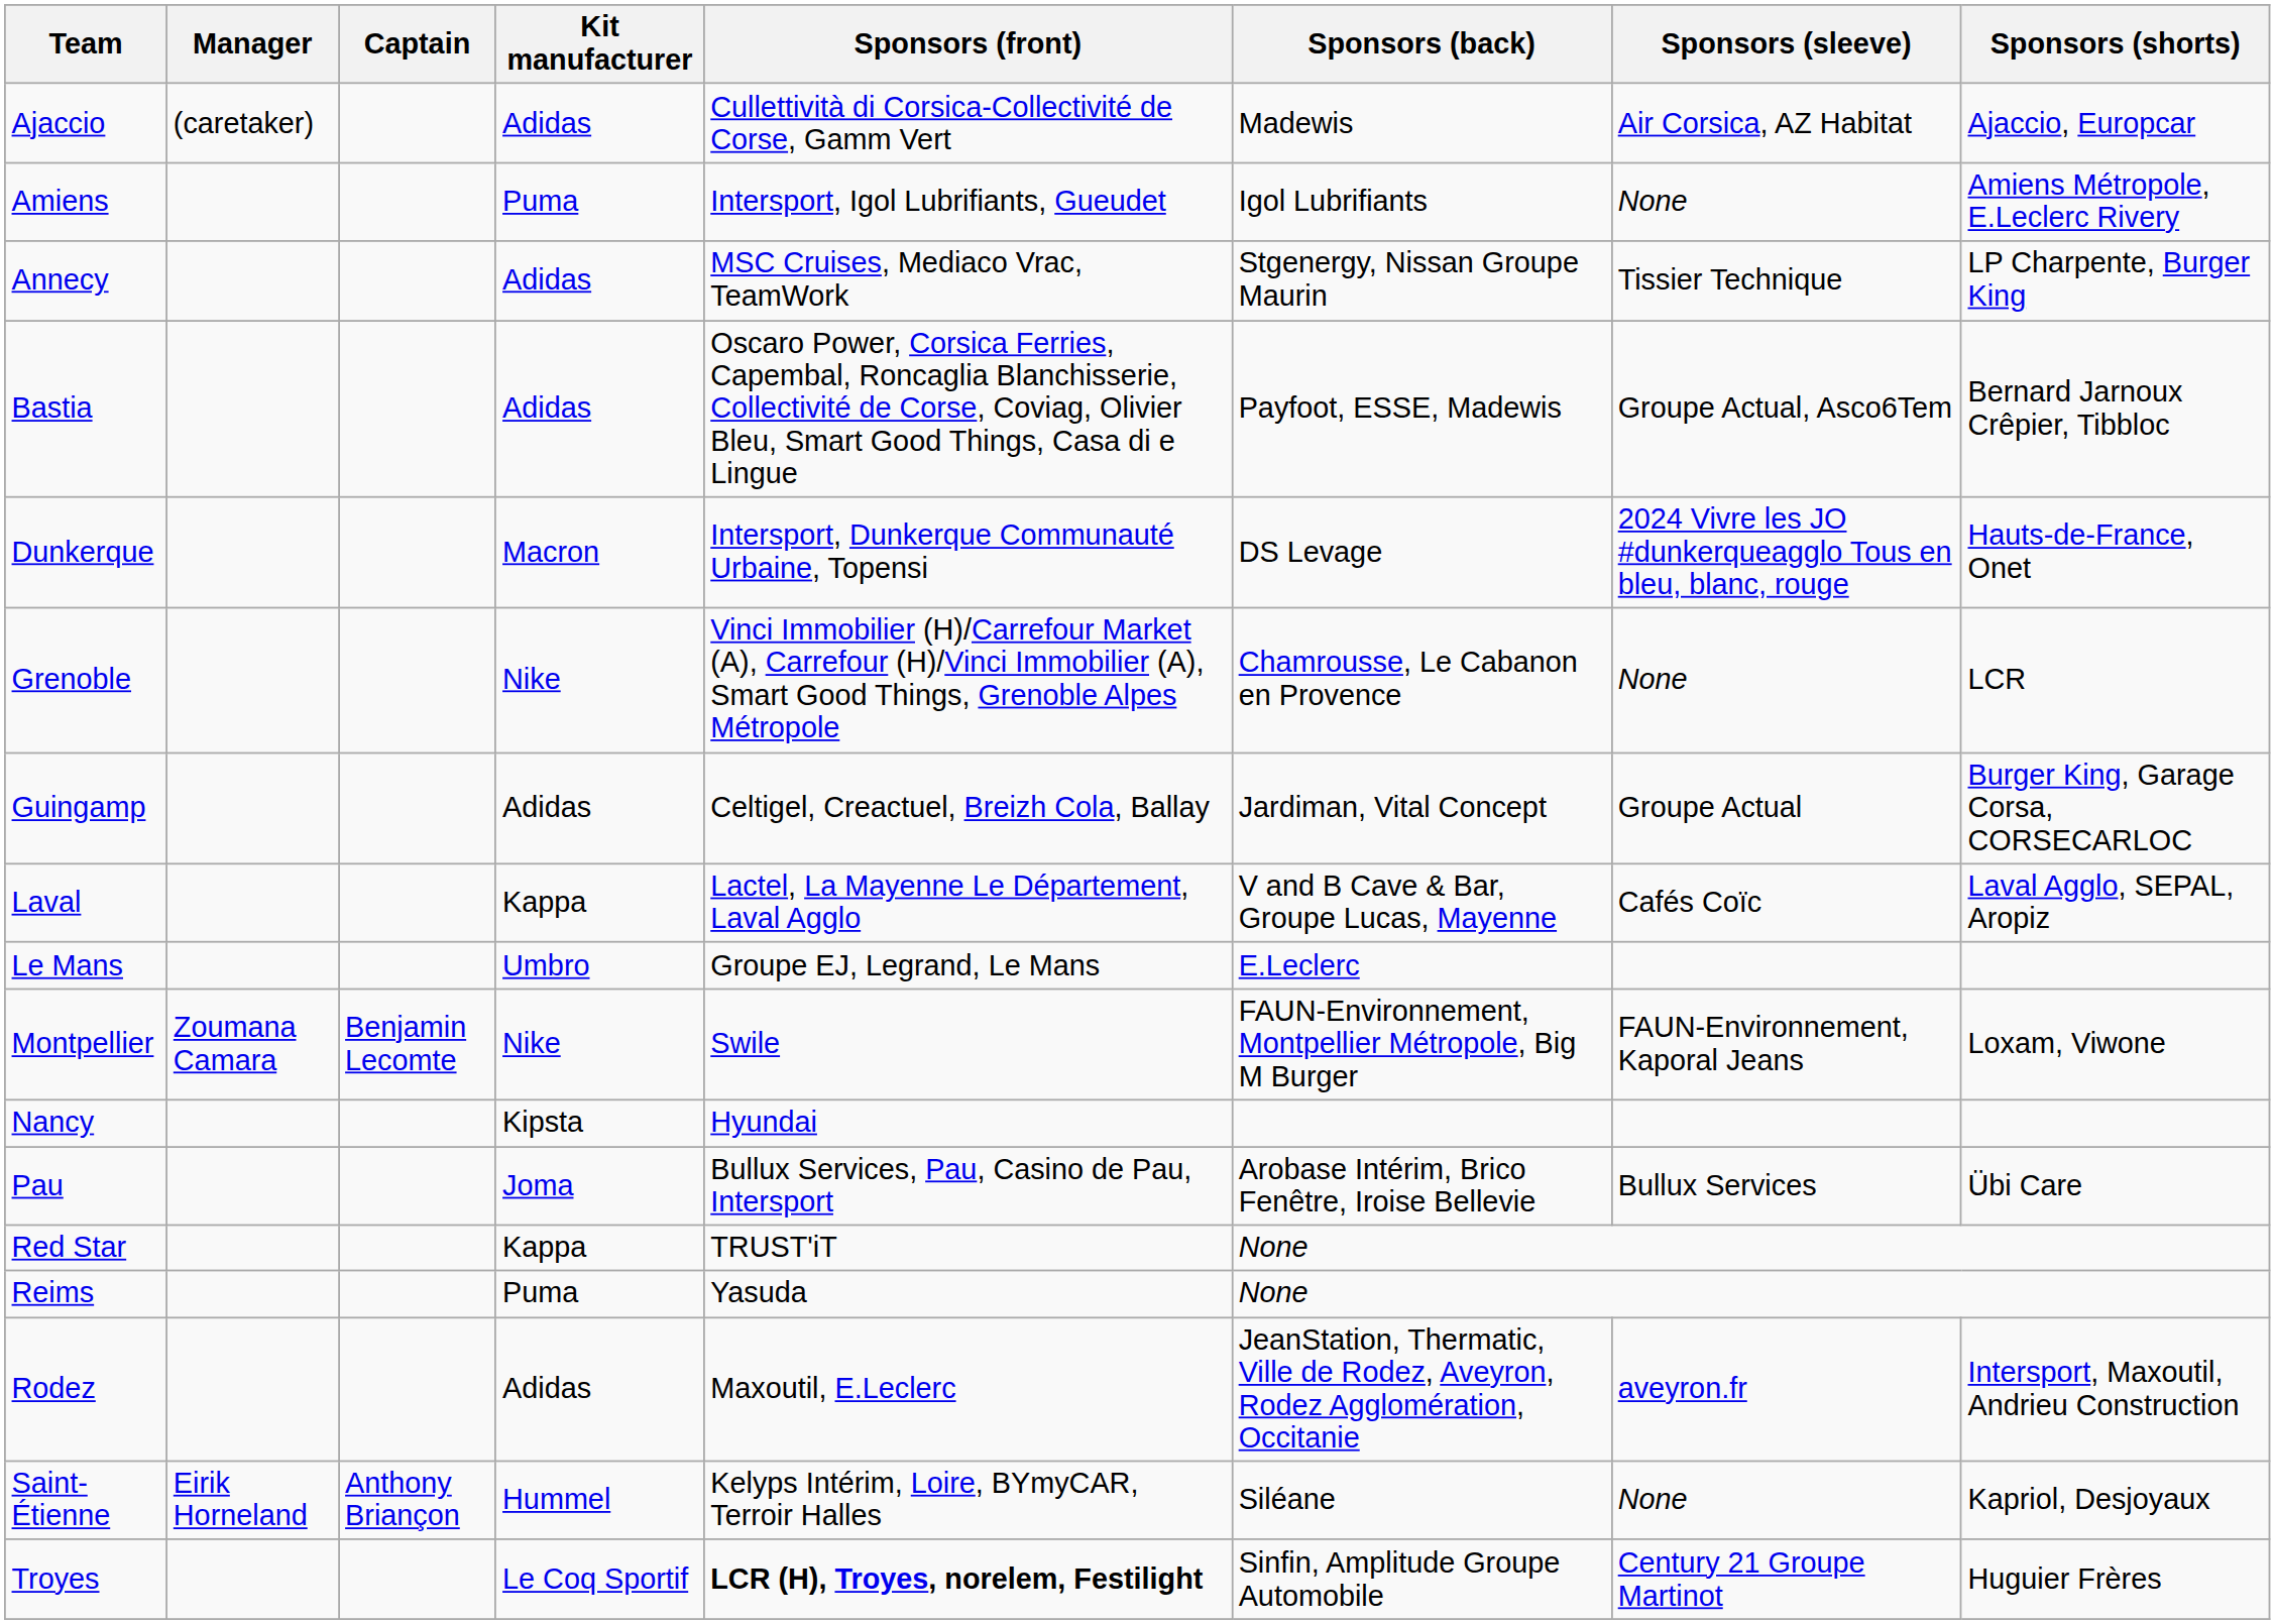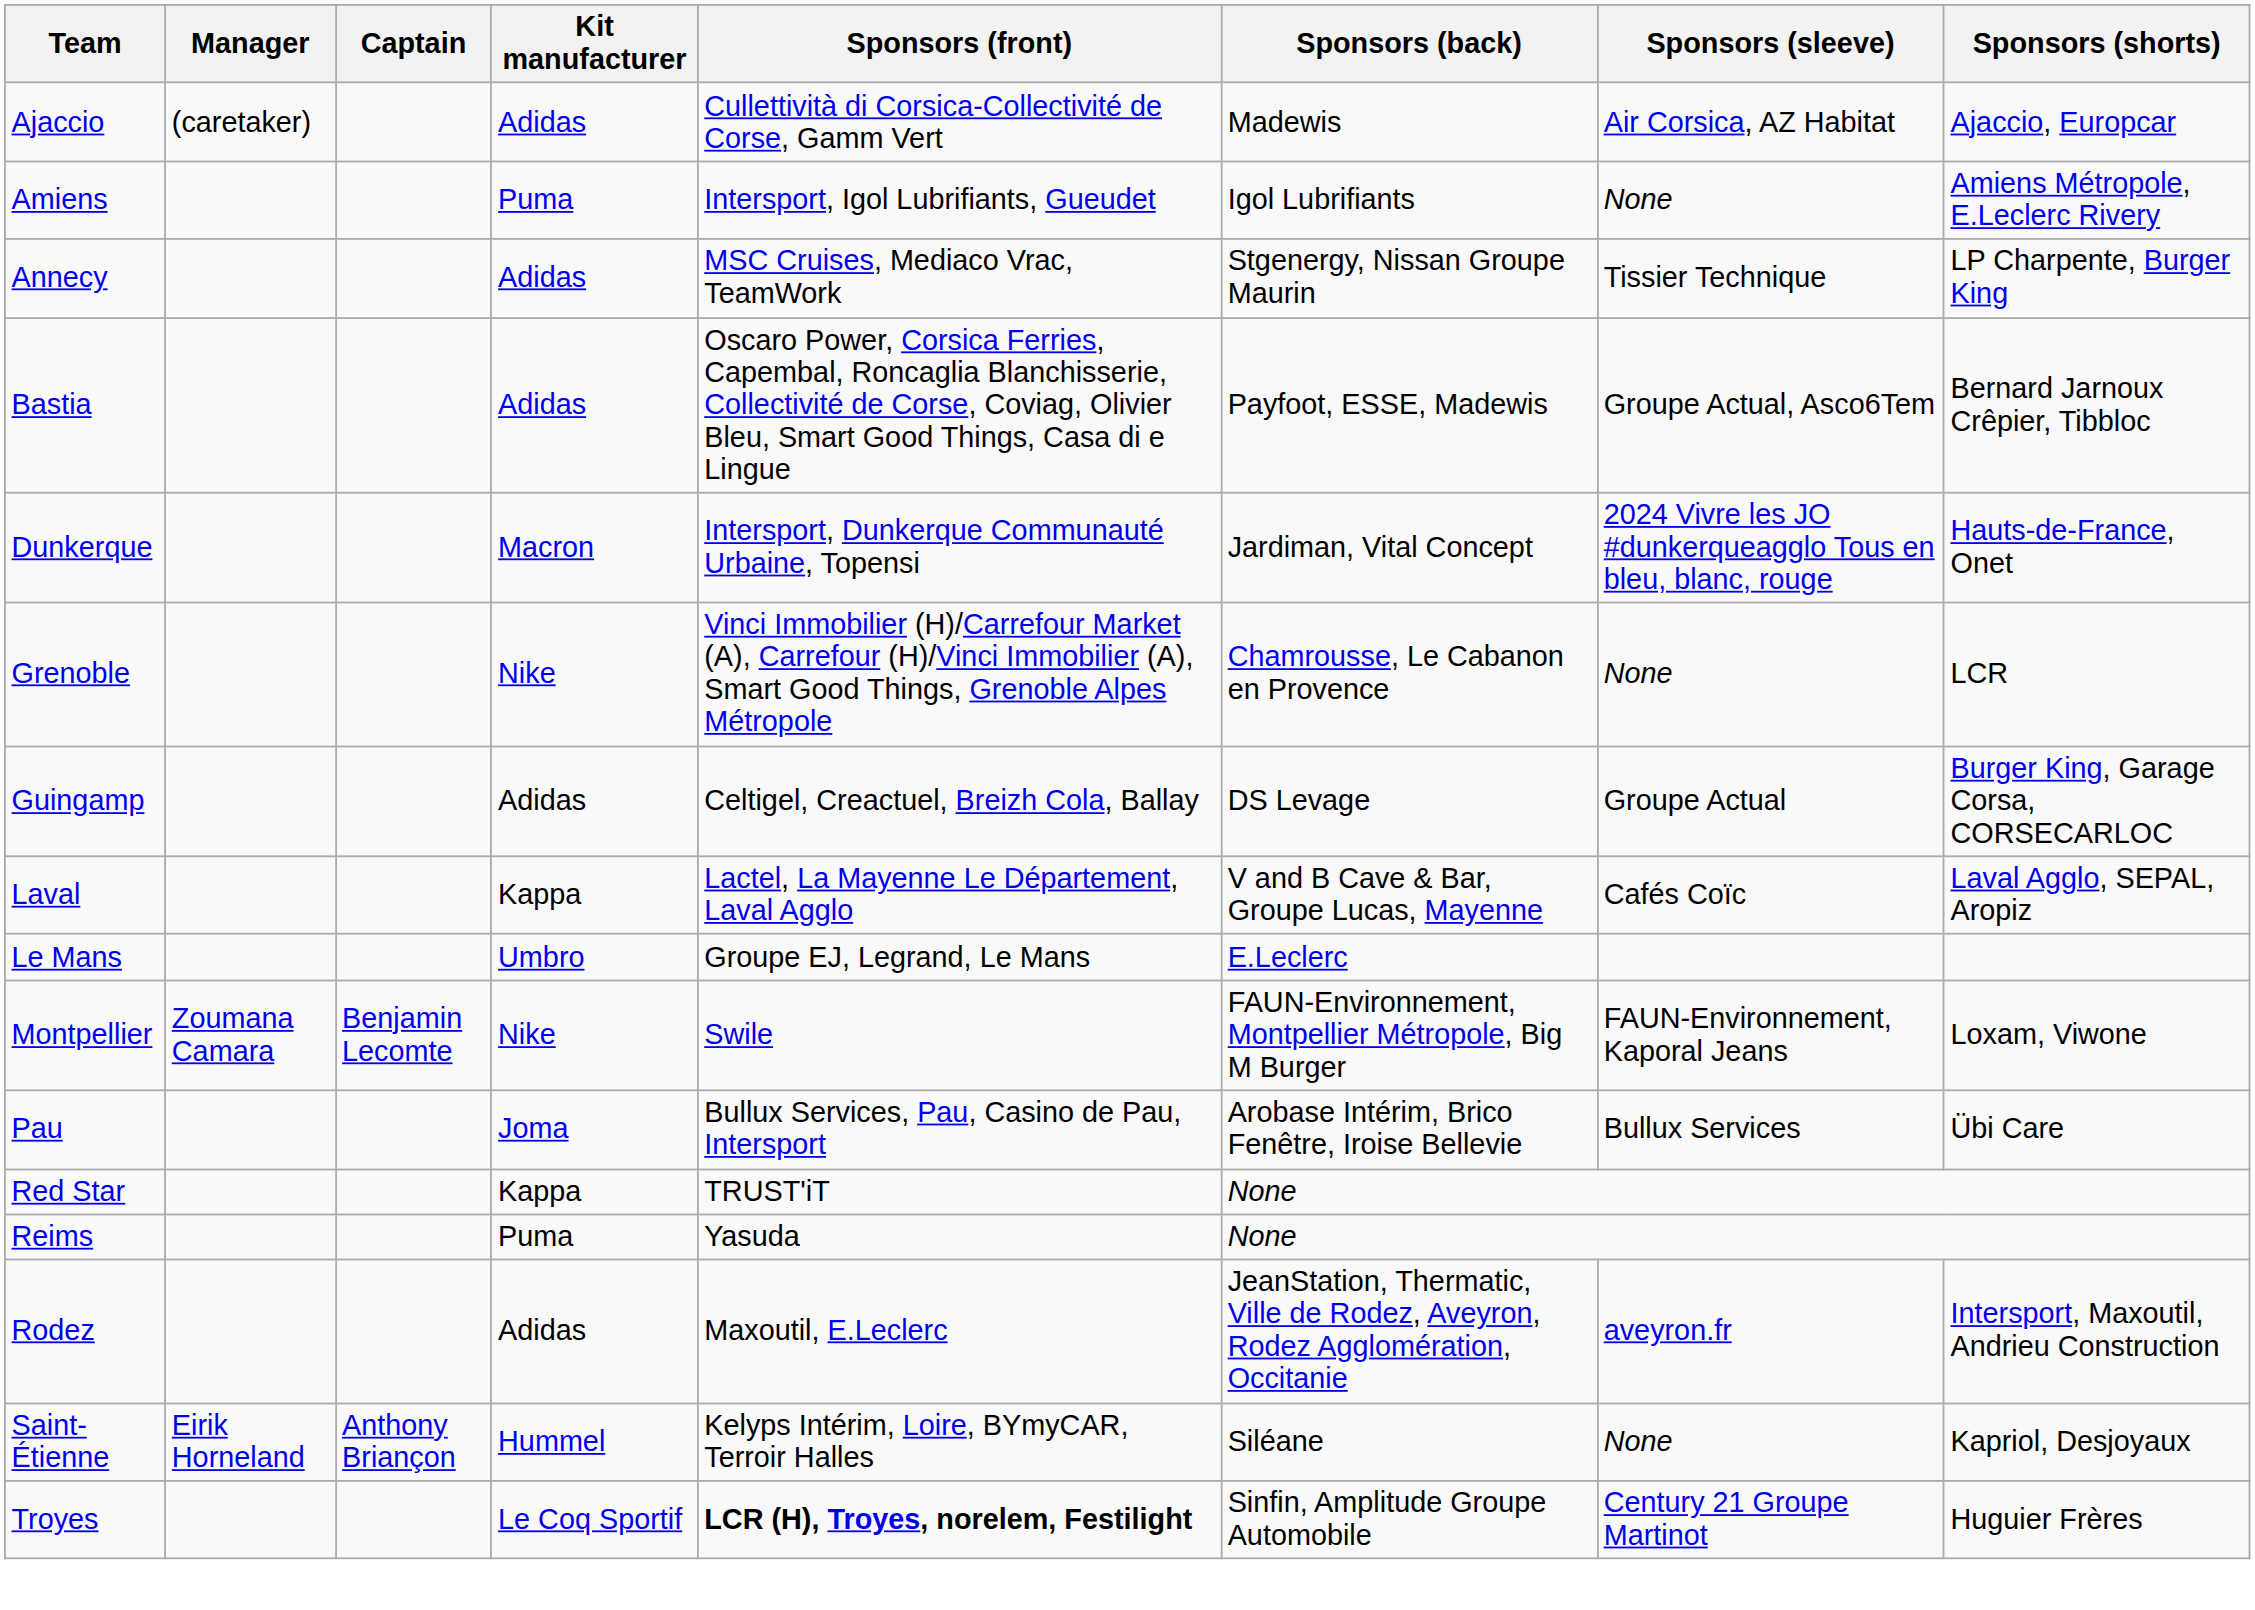Dunkerque | Sponsors (back): DS Levage -> Jardiman, Vital Concept
Guingamp | Sponsors (back): Jardiman, Vital Concept -> DS Levage
- row: Nancy | Kipsta | Hyundai
